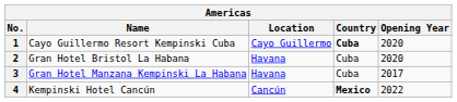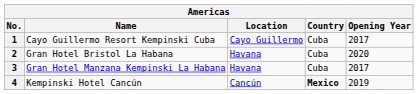1 | Country: bold -> normal
1 | Opening Year: 2020 -> 2017
4 | Opening Year: 2022 -> 2019
